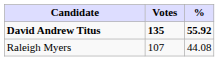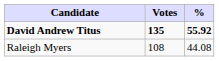Raleigh Myers | Votes: 107 -> 108
